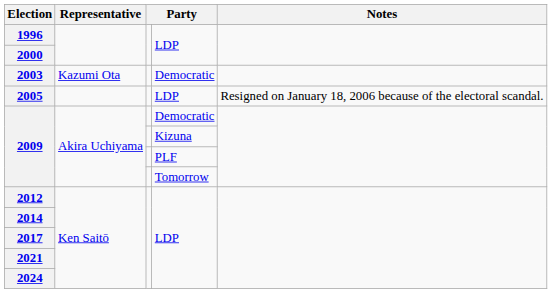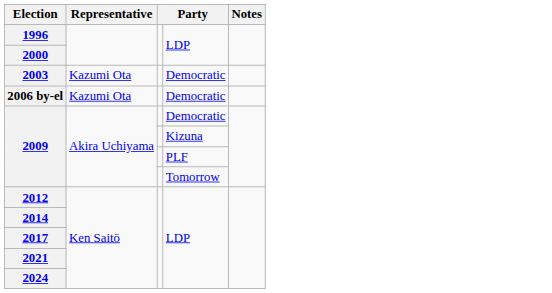- row: 2005 | LDP | Resigned on January 18, 2006 because of the electoral scandal.
+ row: 2006 by-el | Kazumi Ota | Democratic
